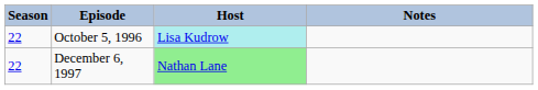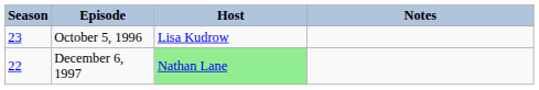October 5, 1996 | Season: 22 -> 23
October 5, 1996 | Host: paleturquoise background -> no background
